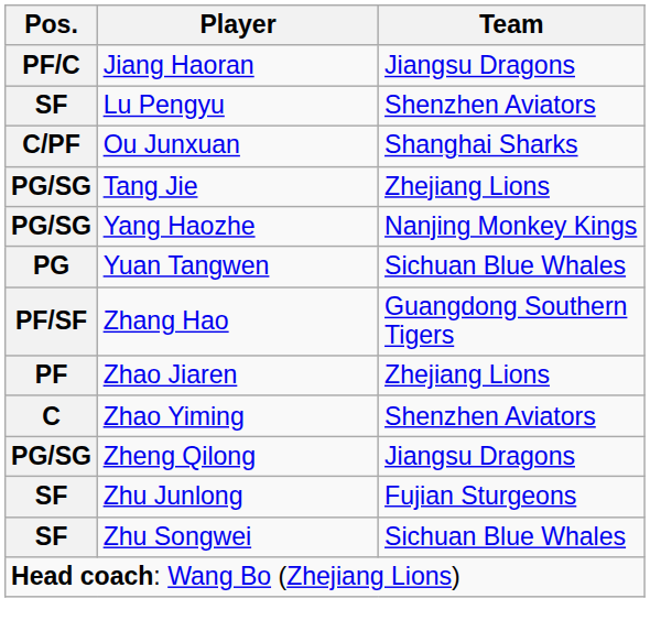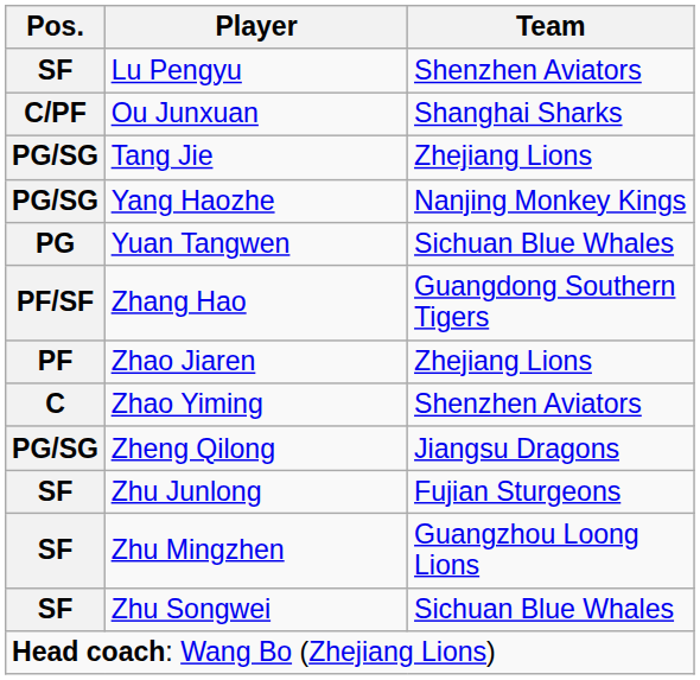- row: PF/C | Jiang Haoran | Jiangsu Dragons
+ row: SF | Zhu Mingzhen | Guangzhou Loong Lions
